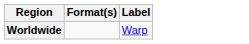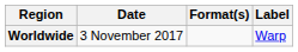+ column: Date | 3 November 2017
